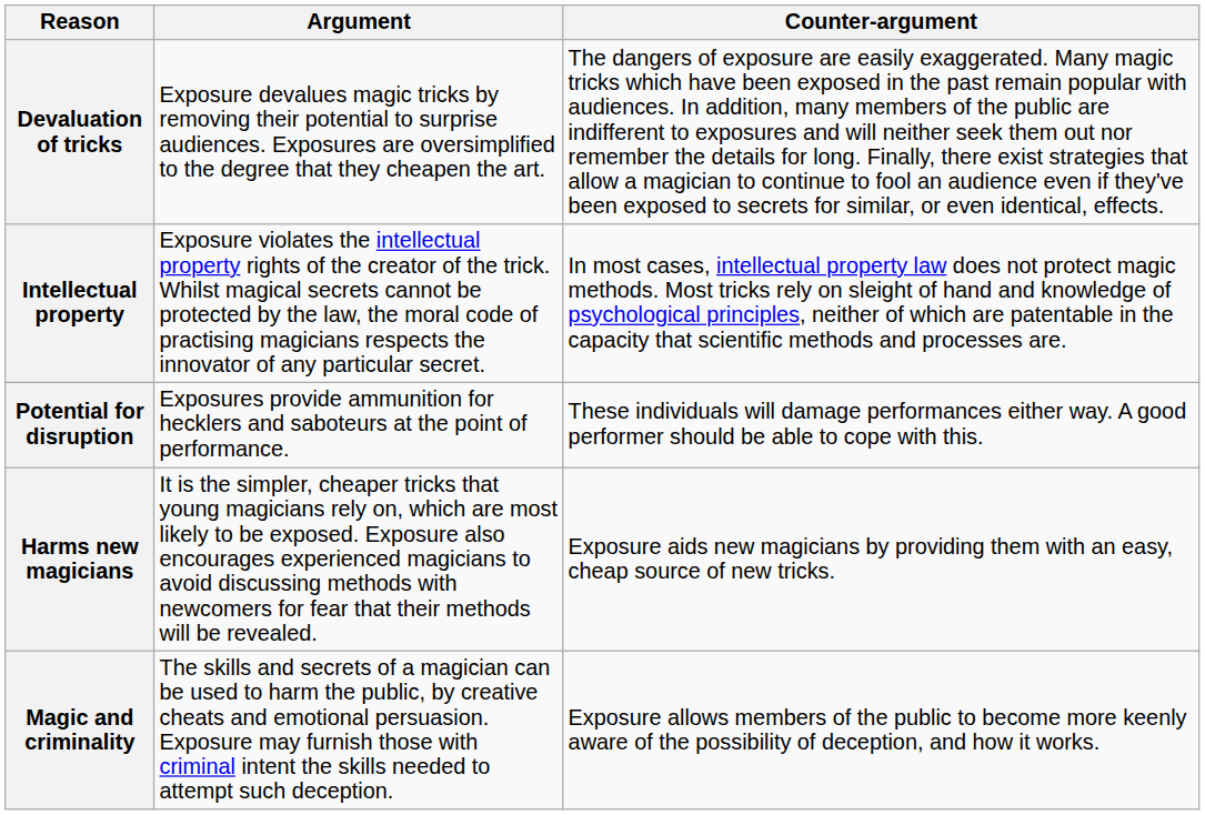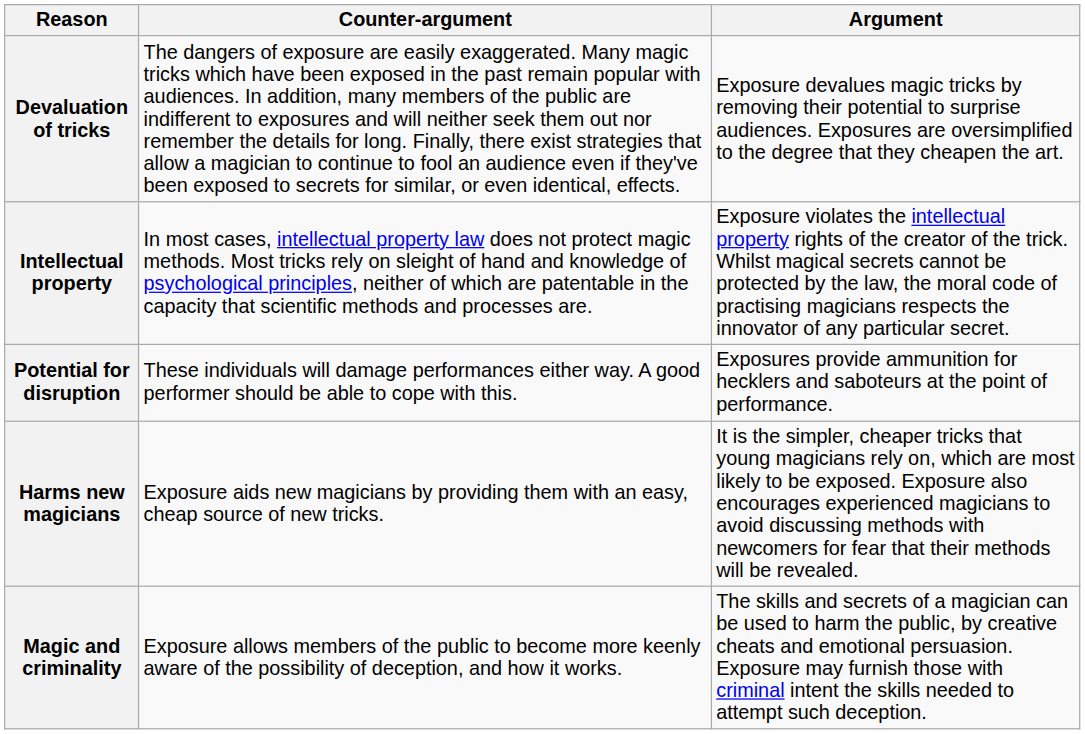columns swapped: Argument <-> Counter-argument
